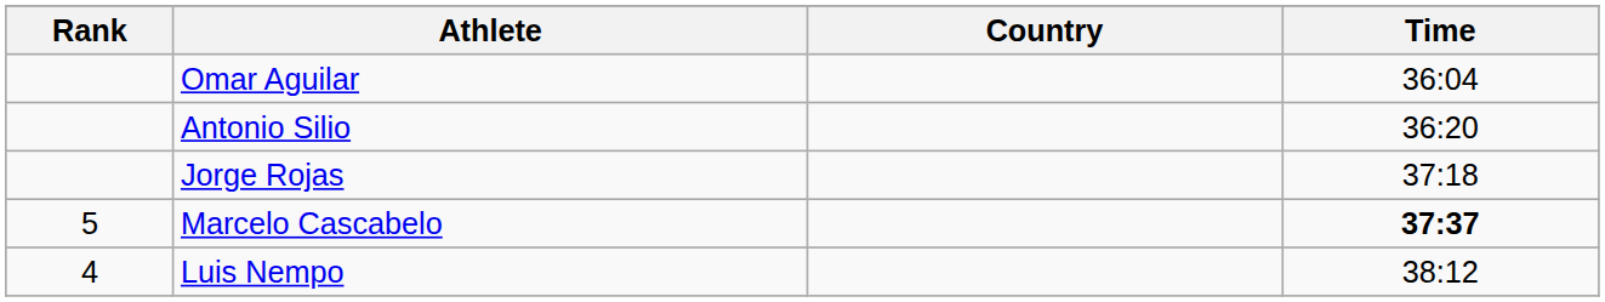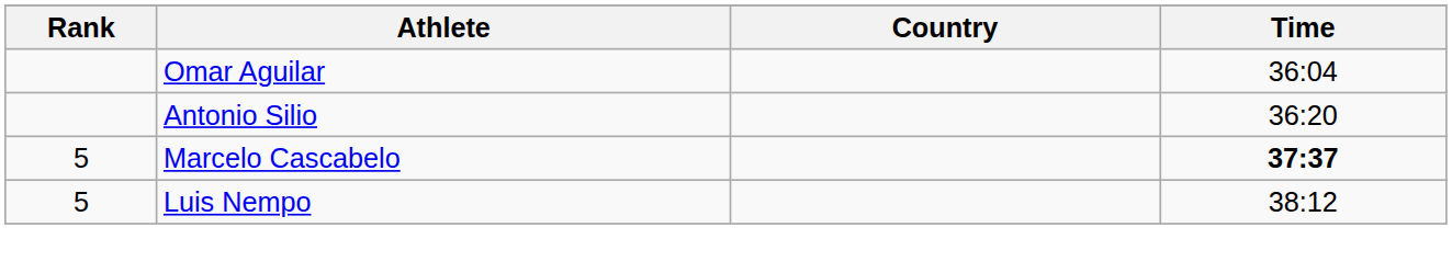- row: Jorge Rojas | 37:18
Luis Nempo | Rank: 4 -> 5
